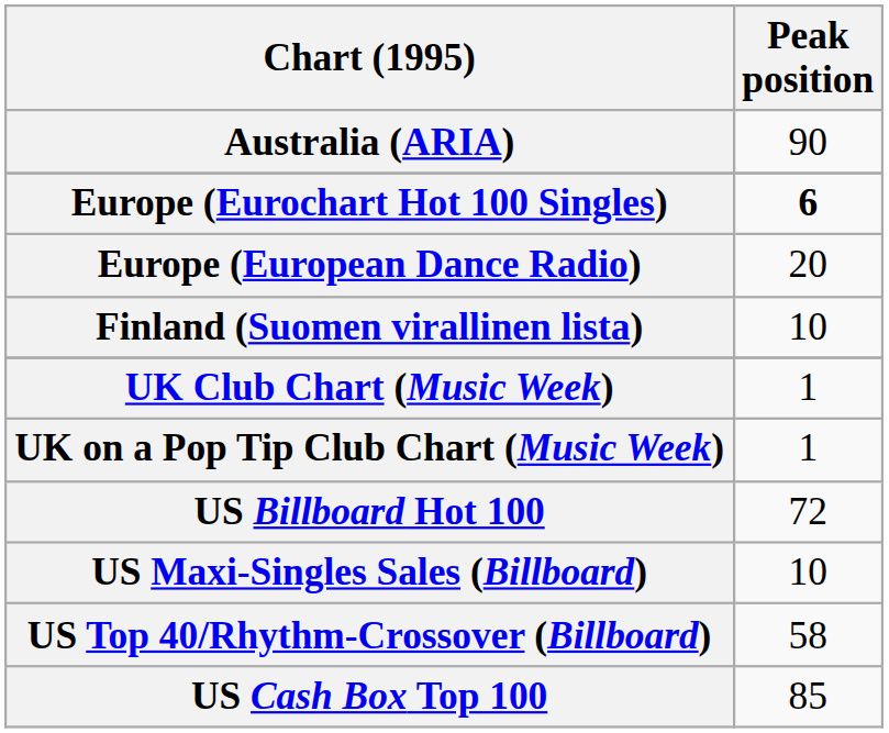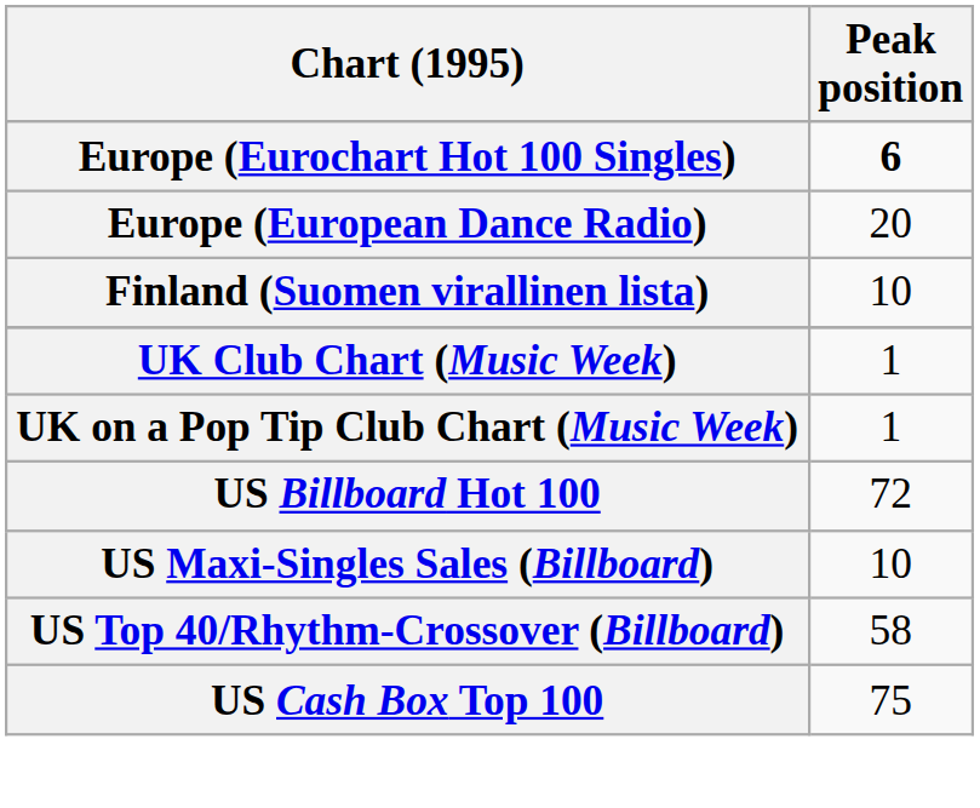- row: Australia (ARIA) | 90
US Cash Box Top 100 | Peak position: 85 -> 75
